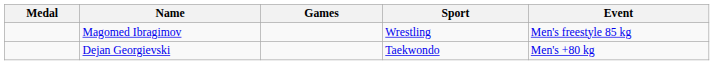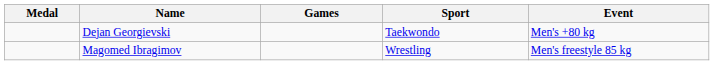rows swapped: Magomed Ibragimov <-> Dejan Georgievski
